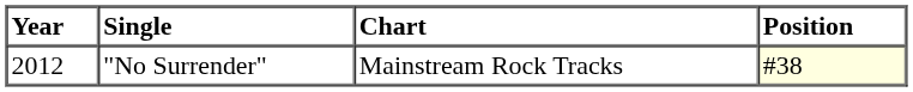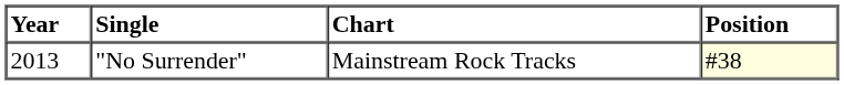"No Surrender" | Year: 2012 -> 2013
